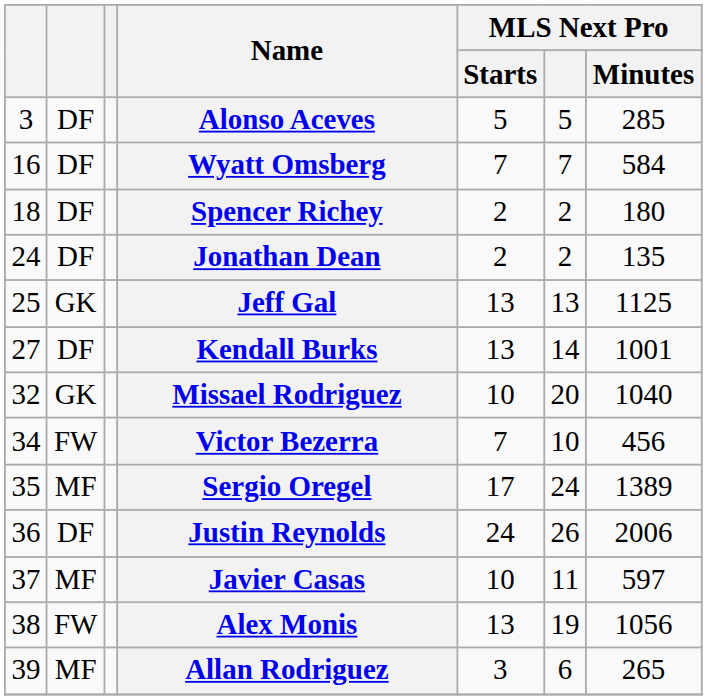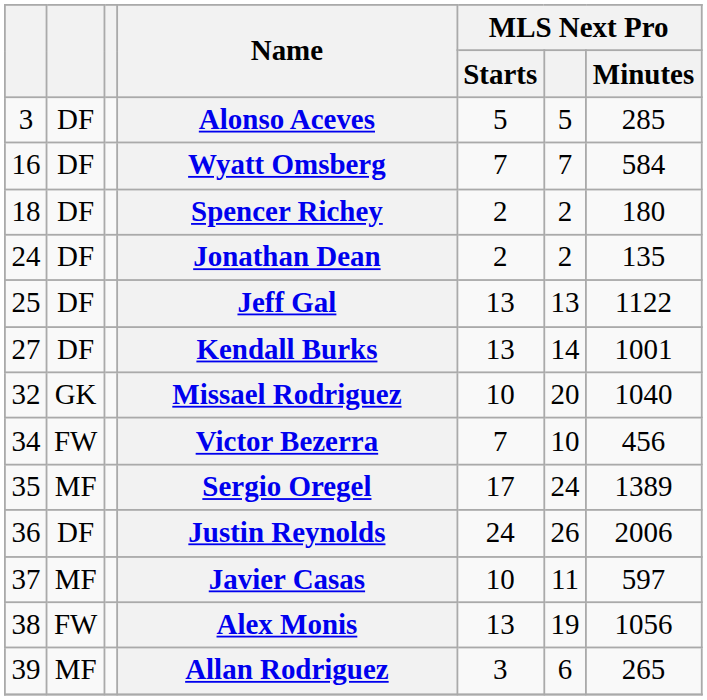Jeff Gal | column 2: GK -> DF
Jeff Gal | MLS Next Pro / Minutes: 1125 -> 1122
